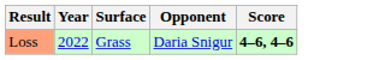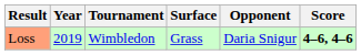+ column: Tournament | Wimbledon
Loss | Year: 2022 -> 2019
